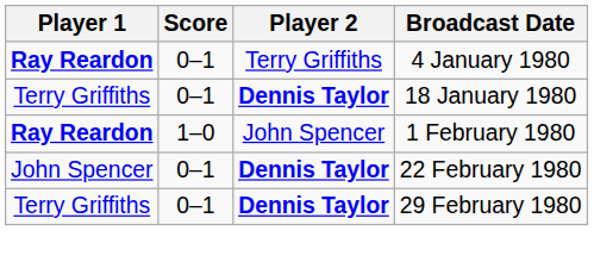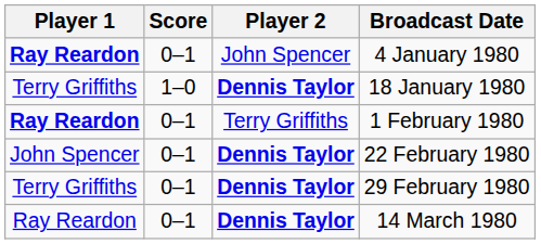4 January 1980 | Player 2: Terry Griffiths -> John Spencer
18 January 1980 | Score: 0–1 -> 1–0
1 February 1980 | Score: 1–0 -> 0–1
1 February 1980 | Player 2: John Spencer -> Terry Griffiths
+ row: Ray Reardon | 0–1 | Dennis Taylor | 14 March 1980
